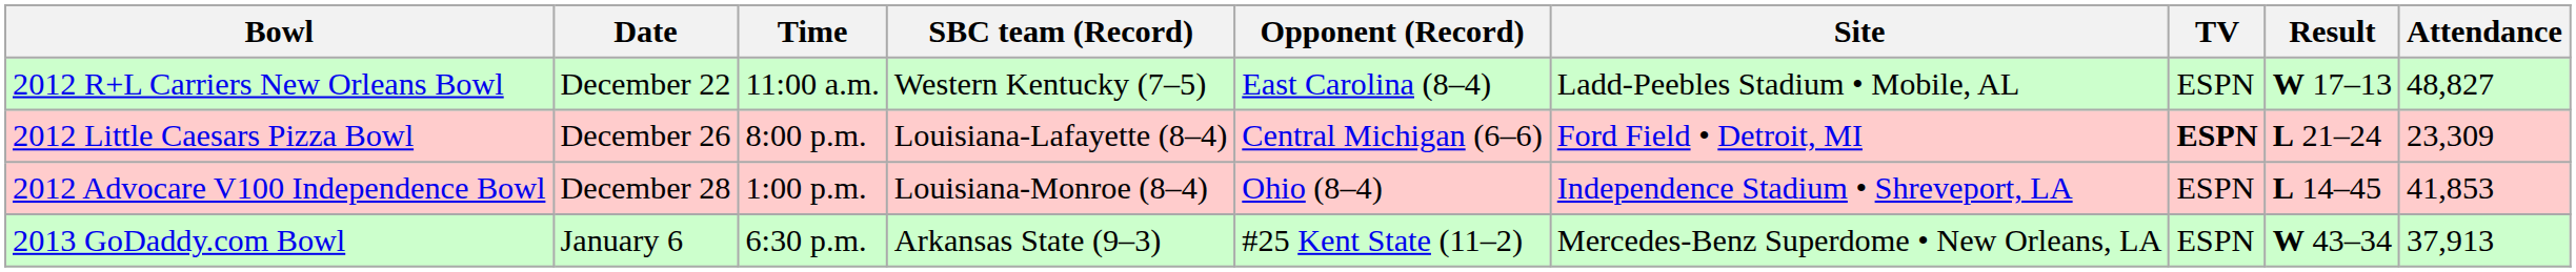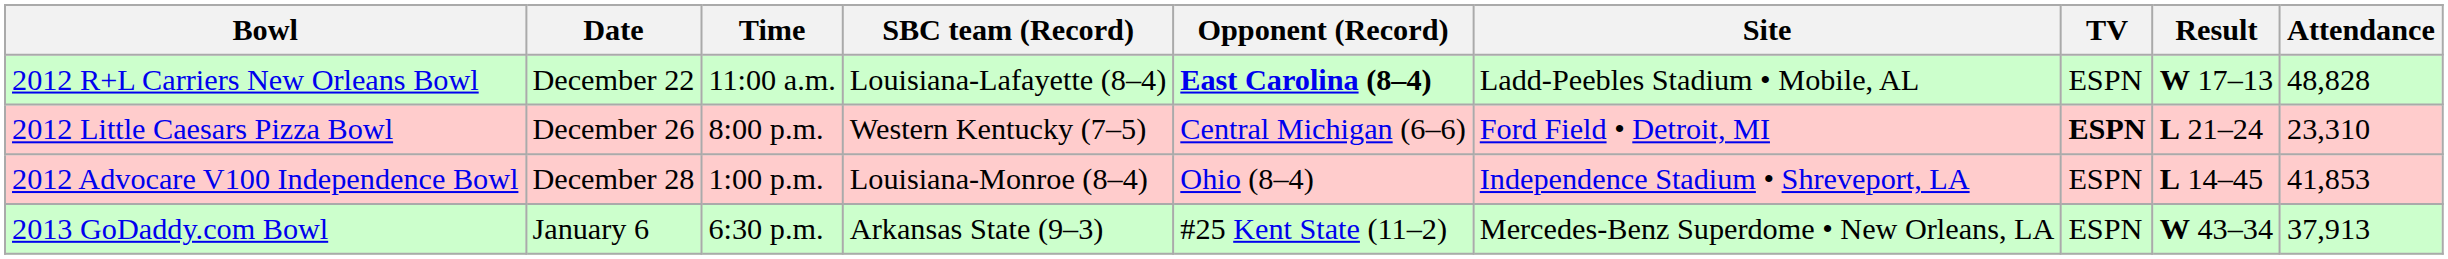2012 R+L Carriers New Orleans Bowl | SBC team (Record): Western Kentucky (7–5) -> Louisiana-Lafayette (8–4)
2012 R+L Carriers New Orleans Bowl | Opponent (Record): normal -> bold
2012 R+L Carriers New Orleans Bowl | Attendance: 48,827 -> 48,828
2012 Little Caesars Pizza Bowl | SBC team (Record): Louisiana-Lafayette (8–4) -> Western Kentucky (7–5)
2012 Little Caesars Pizza Bowl | Attendance: 23,309 -> 23,310
